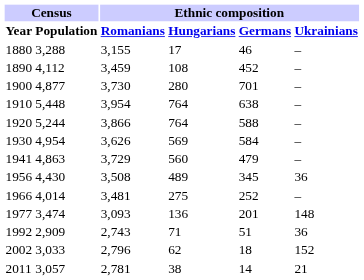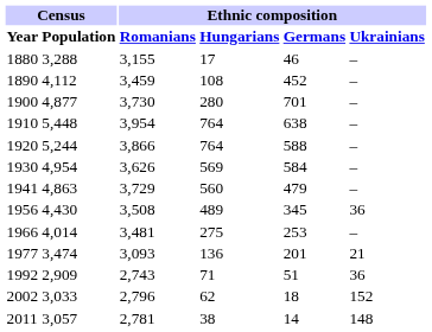1966 | Ethnic composition / Germans: 252 -> 253
1977 | Ethnic composition / Ukrainians: 148 -> 21
2011 | Ethnic composition / Ukrainians: 21 -> 148
